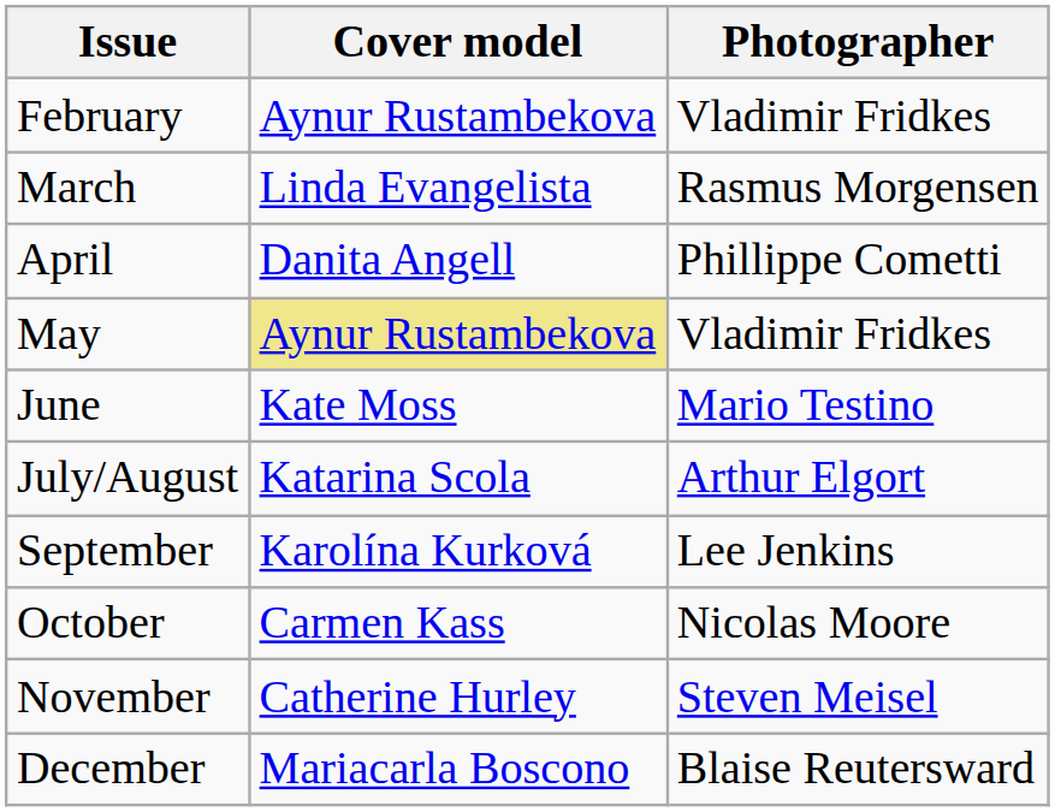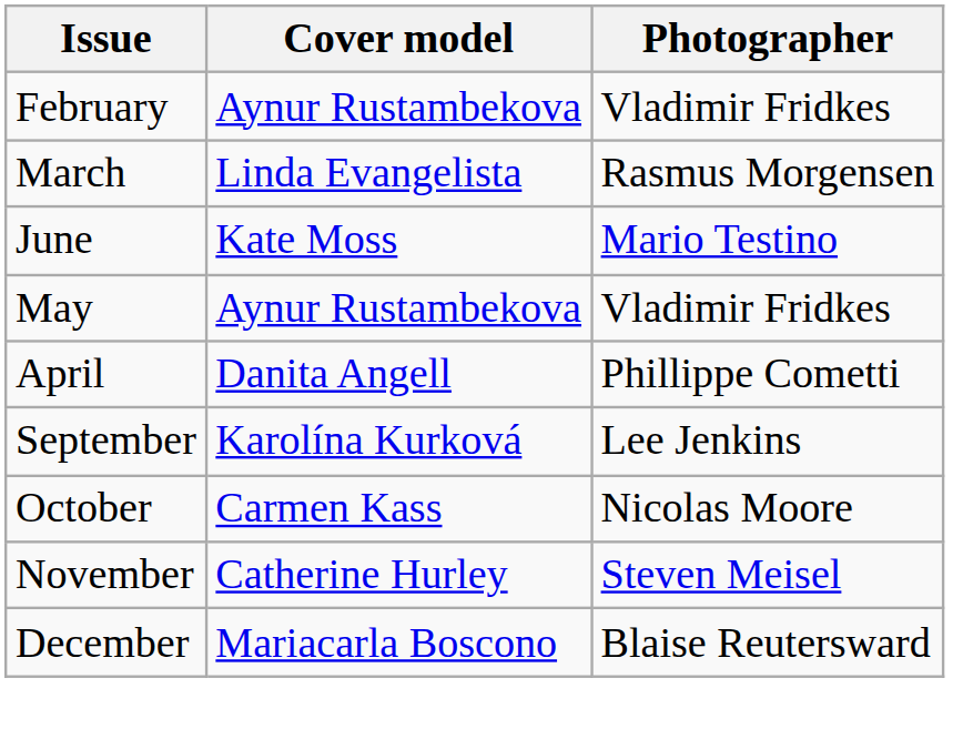rows swapped: April <-> June
May | Cover model: khaki background -> no background
- row: July/August | Katarina Scola | Arthur Elgort
